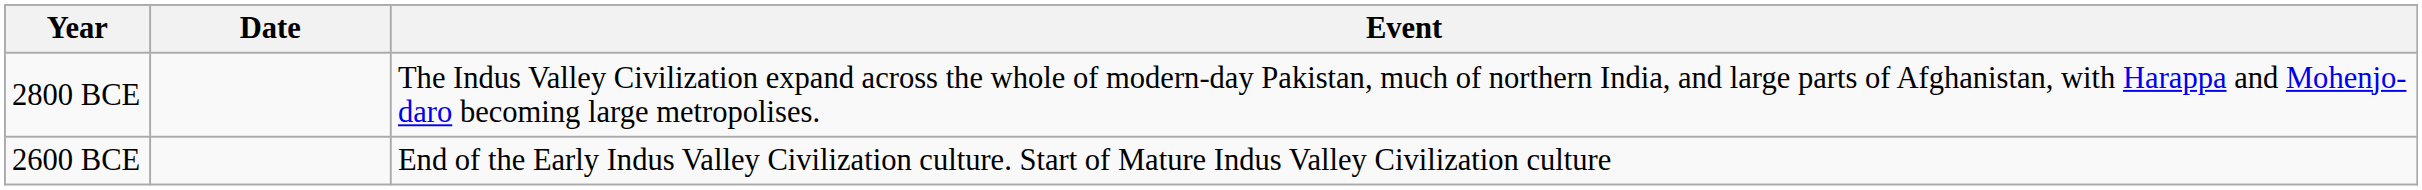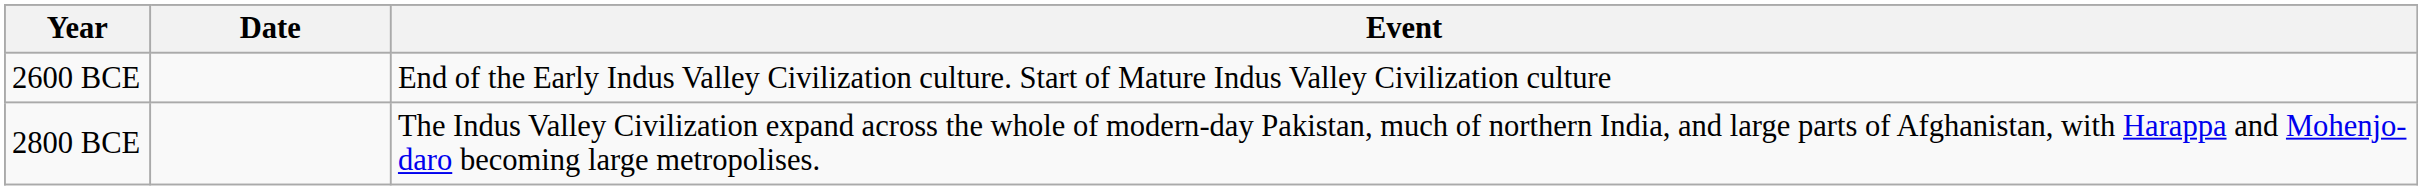rows swapped: 2800 BCE <-> 2600 BCE
